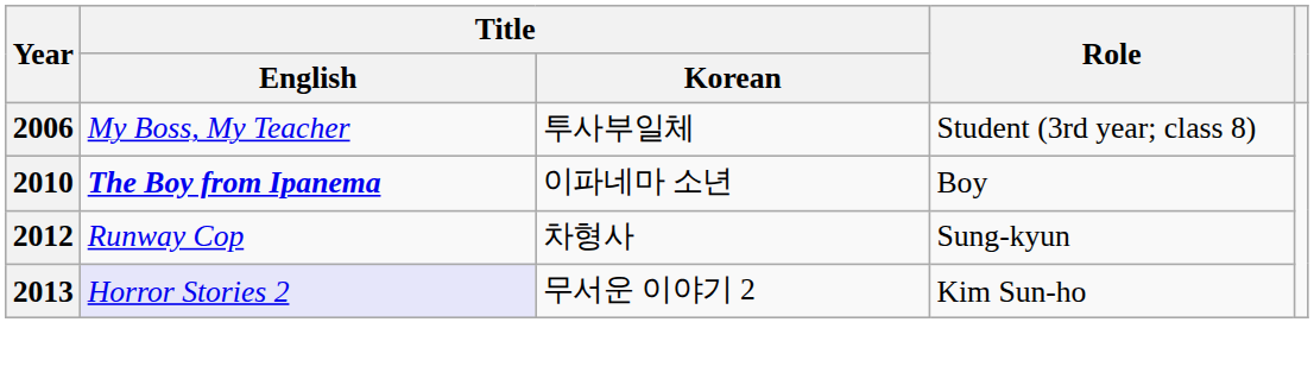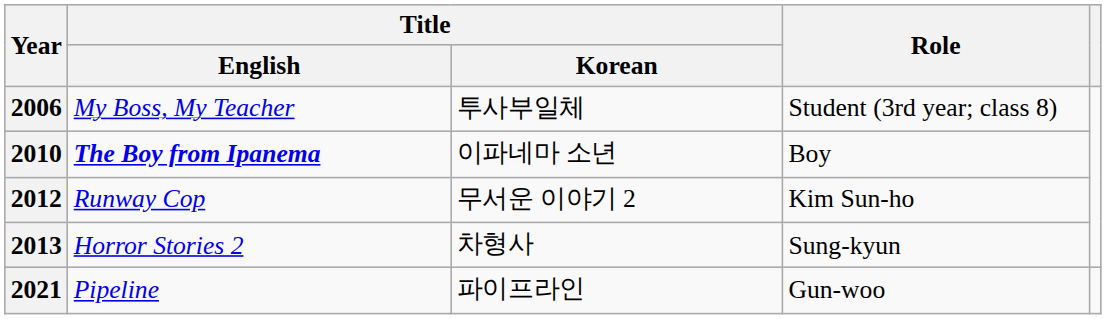2012 | Title / Korean: 차형사 -> 무서운 이야기 2
2012 | Role: Sung-kyun -> Kim Sun-ho
2013 | Title / English: lavender background -> no background
2013 | Title / Korean: 무서운 이야기 2 -> 차형사
2013 | Role: Kim Sun-ho -> Sung-kyun
+ row: 2021 | Pipeline | 파이프라인 | Gun-woo
